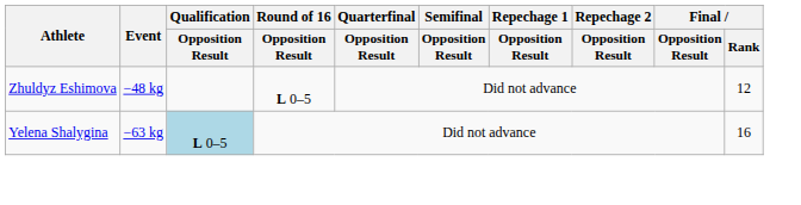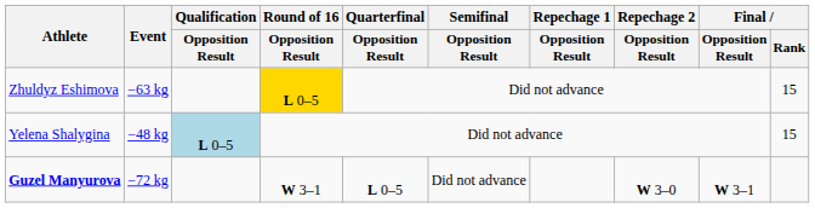Zhuldyz Eshimova | Event: −48 kg -> −63 kg
Zhuldyz Eshimova | Round of 16 / Opposition Result: no background -> gold background
Zhuldyz Eshimova | Final / Rank: 12 -> 15
Yelena Shalygina | Event: −63 kg -> −48 kg
Yelena Shalygina | Final / Rank: 16 -> 15
+ row: Guzel Manyurova | −72 kg | W 3–1 | L 0–5 | Did not advance | W 3–0 | W 3–1
